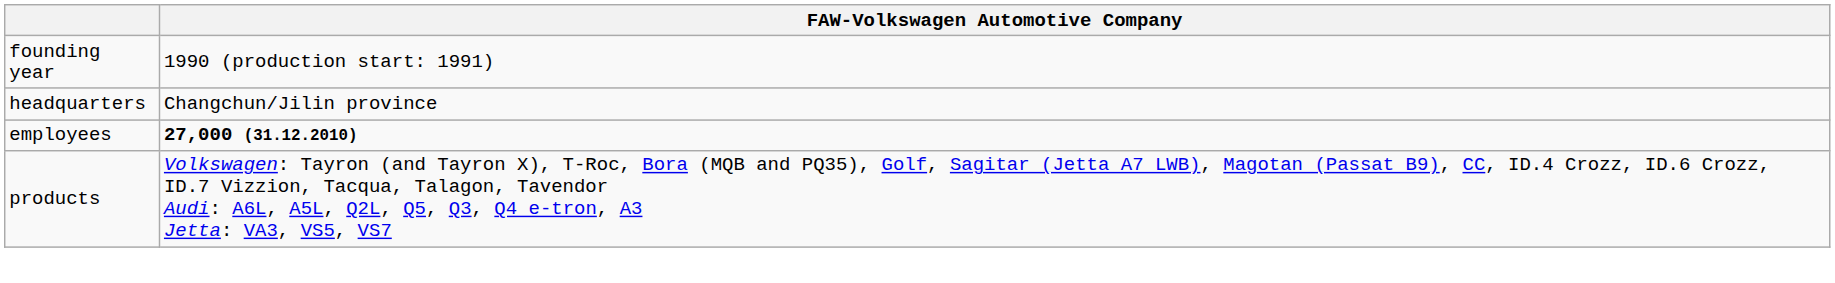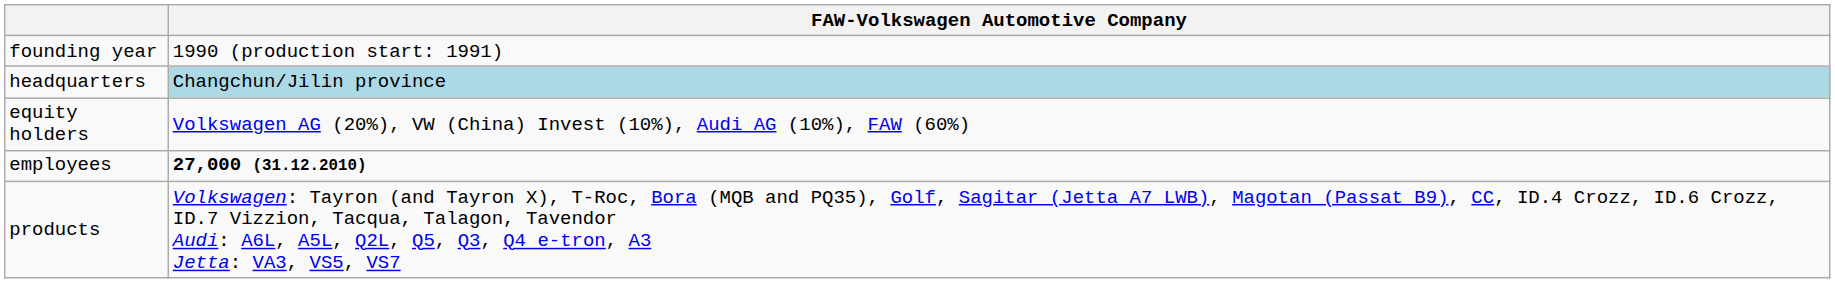headquarters | FAW-Volkswagen Automotive Company: no background -> lightblue background
+ row: equity holders | Volkswagen AG (20%), VW (China) Invest (10%), Audi AG (10%), FAW (60%)
